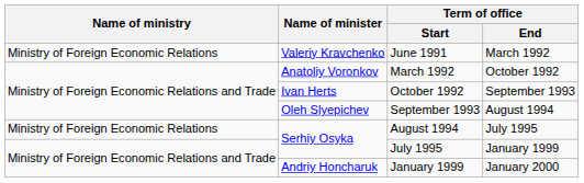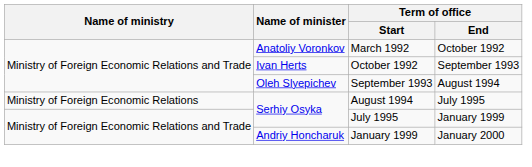- row: Ministry of Foreign Economic Relations | Valeriy Kravchenko | June 1991 | March 1992
